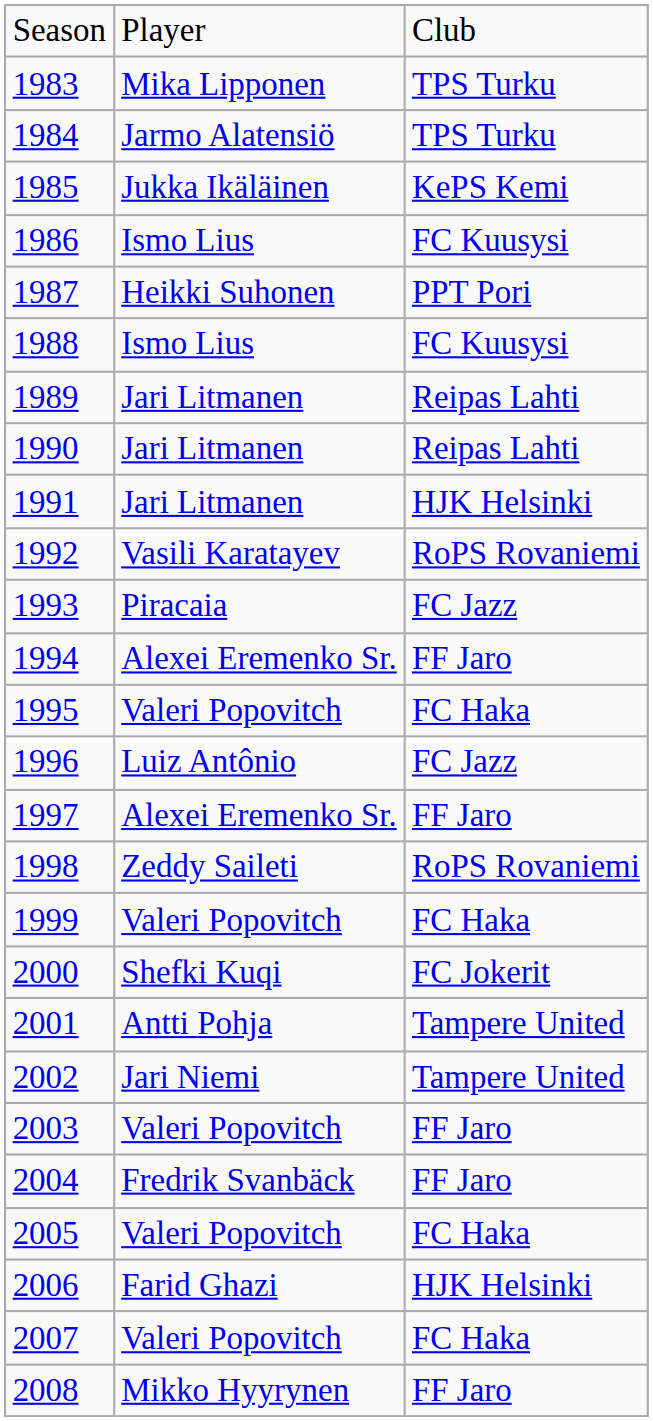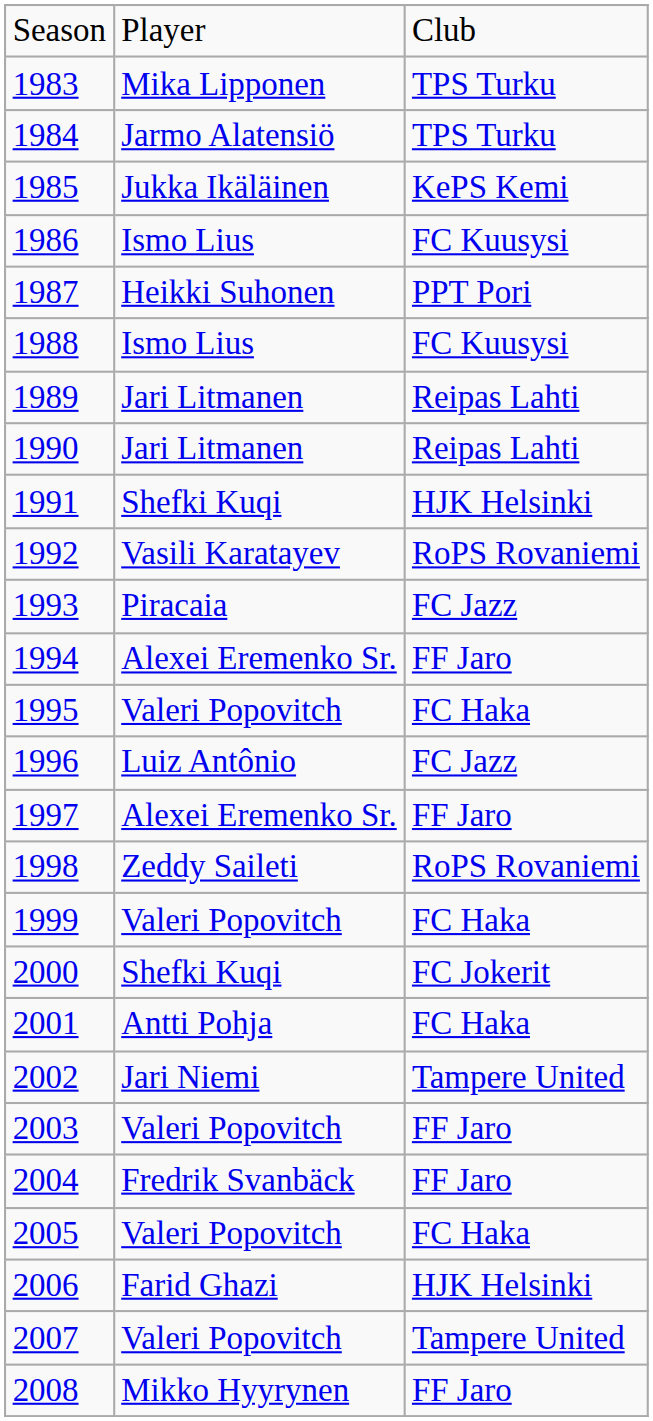1991 | column 2: Jari Litmanen -> Shefki Kuqi
2001 | column 3: Tampere United -> FC Haka
2007 | column 3: FC Haka -> Tampere United
